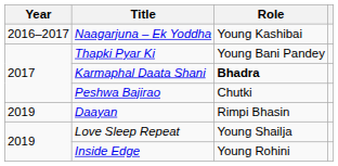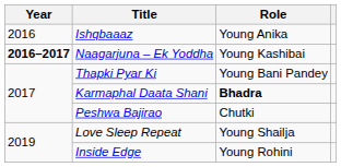+ row: 2016 | Ishqbaaaz | Young Anika
Naagarjuna – Ek Yoddha | Year: normal -> bold
- row: 2019 | Daayan | Rimpi Bhasin
